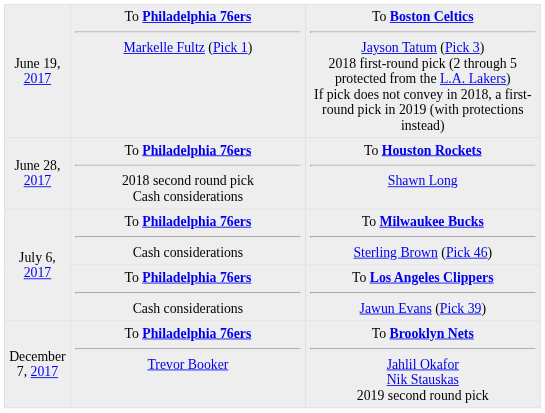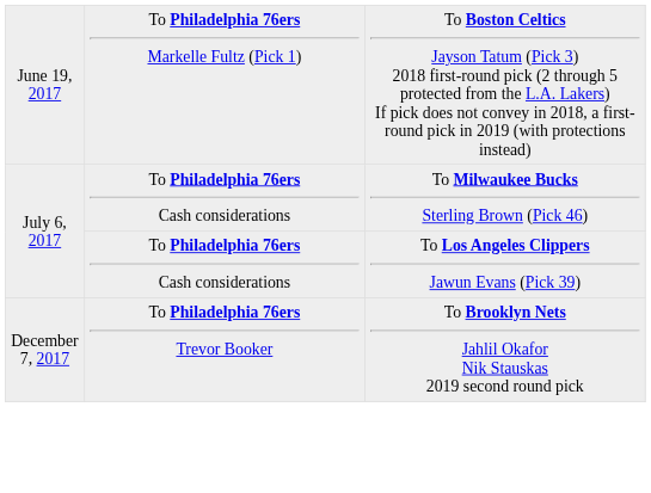- row: June 28, 2017 | To Philadelphia 76ers 2018 second round pick Cash considerations | To Houston Rockets Shawn Long
